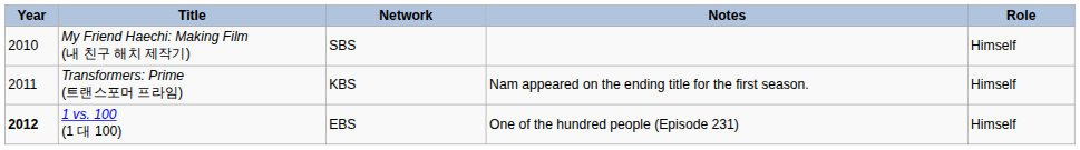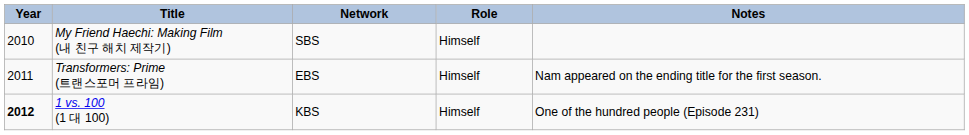columns swapped: Role <-> Notes
Transformers: Prime (트랜스포머 프라임) | Network: KBS -> EBS
1 vs. 100 (1 대 100) | Network: EBS -> KBS
